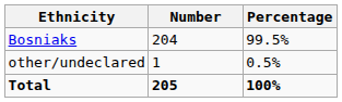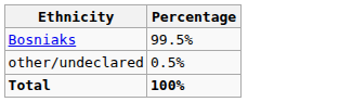- column: Number | 204 | 1 | 205
